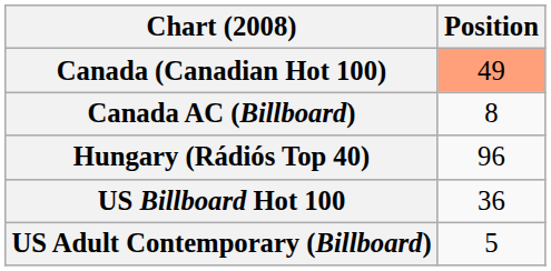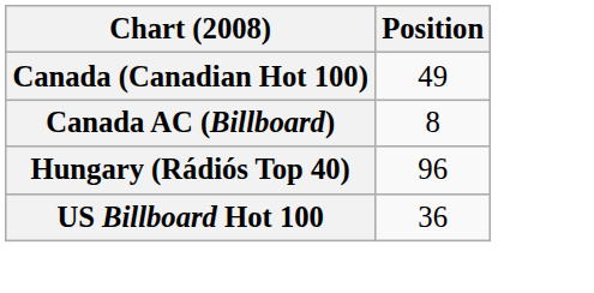Canada (Canadian Hot 100) | Position: lightsalmon background -> no background
- row: US Adult Contemporary (Billboard) | 5
